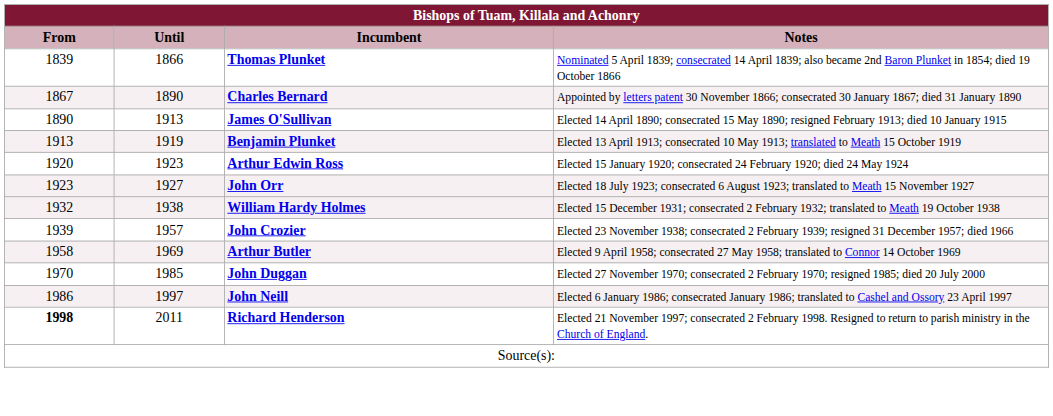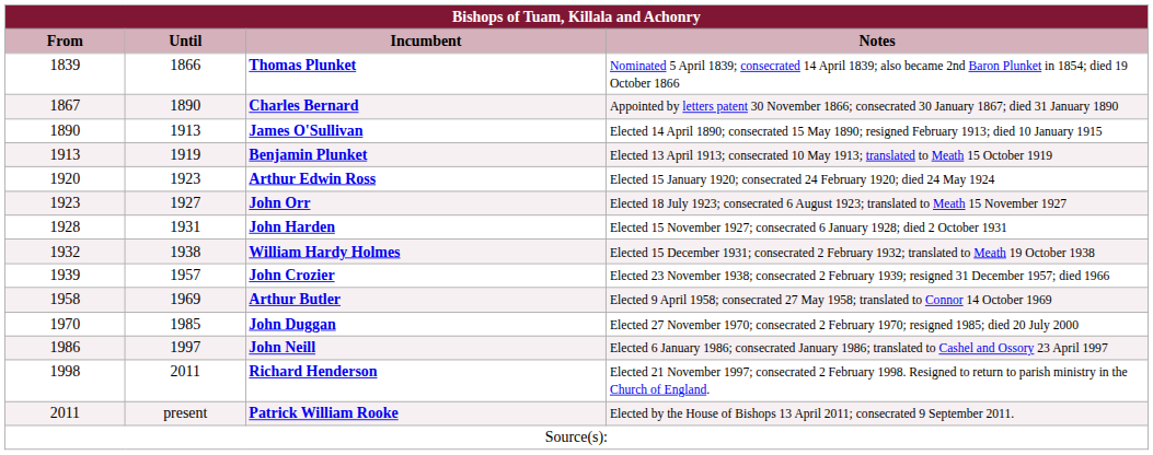+ row: 1928 | 1931 | John Harden | Elected 15 November 1927; consecrated 6 January 1928; died 2 October 1931
Richard Henderson | From: bold -> normal
+ row: 2011 | present | Patrick William Rooke | Elected by the House of Bishops 13 April 2011; consecrated 9 September 2011.
